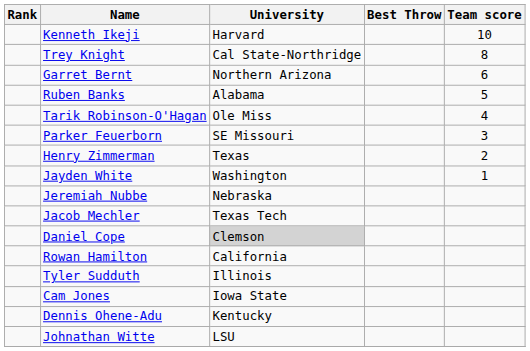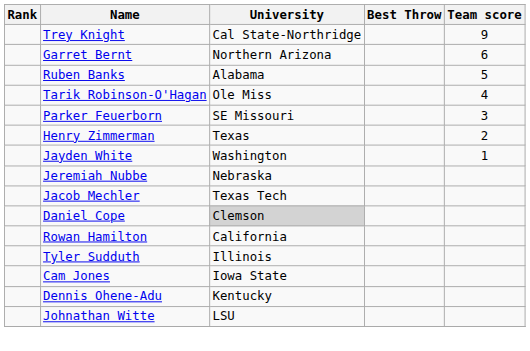- row: Kenneth Ikeji | Harvard | 10
Trey Knight | Team score: 8 -> 9
